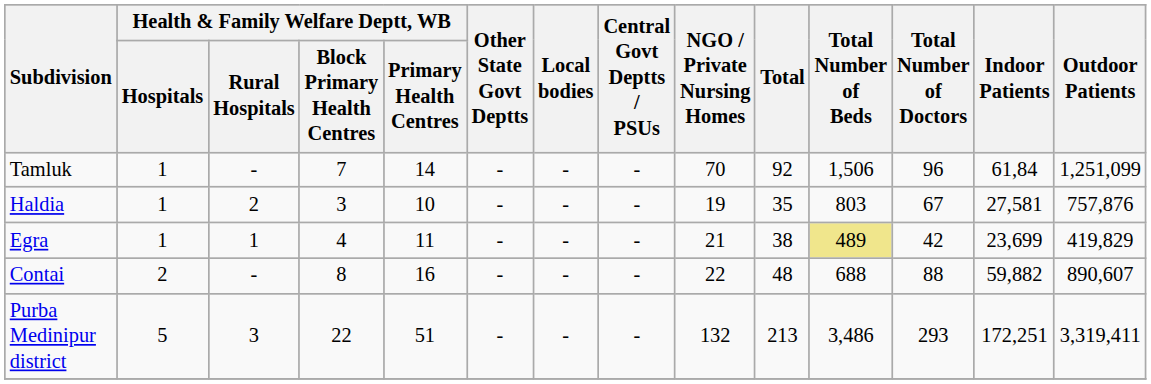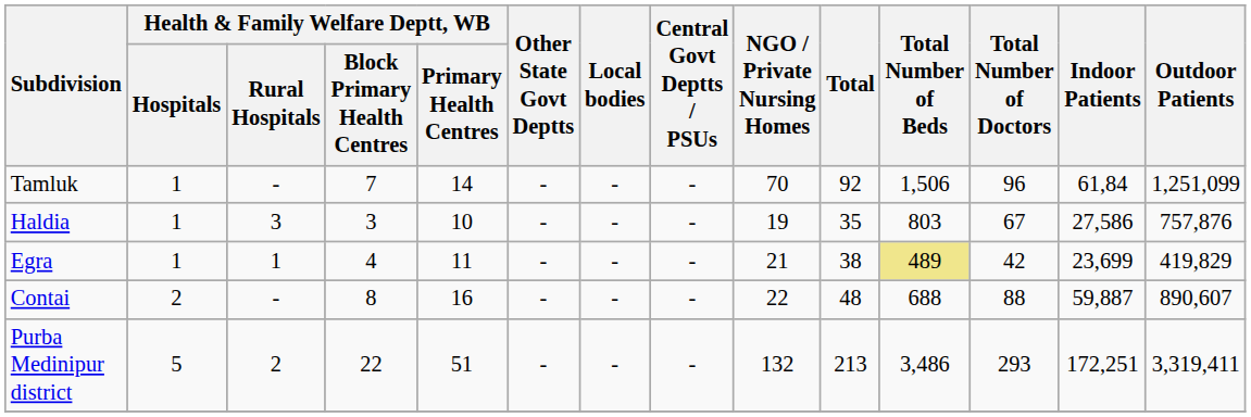Haldia | Health & Family Welfare Deptt, WB / Rural Hospitals: 2 -> 3
Haldia | Indoor Patients: 27,581 -> 27,586
Contai | Indoor Patients: 59,882 -> 59,887
Purba Medinipur district | Health & Family Welfare Deptt, WB / Rural Hospitals: 3 -> 2
